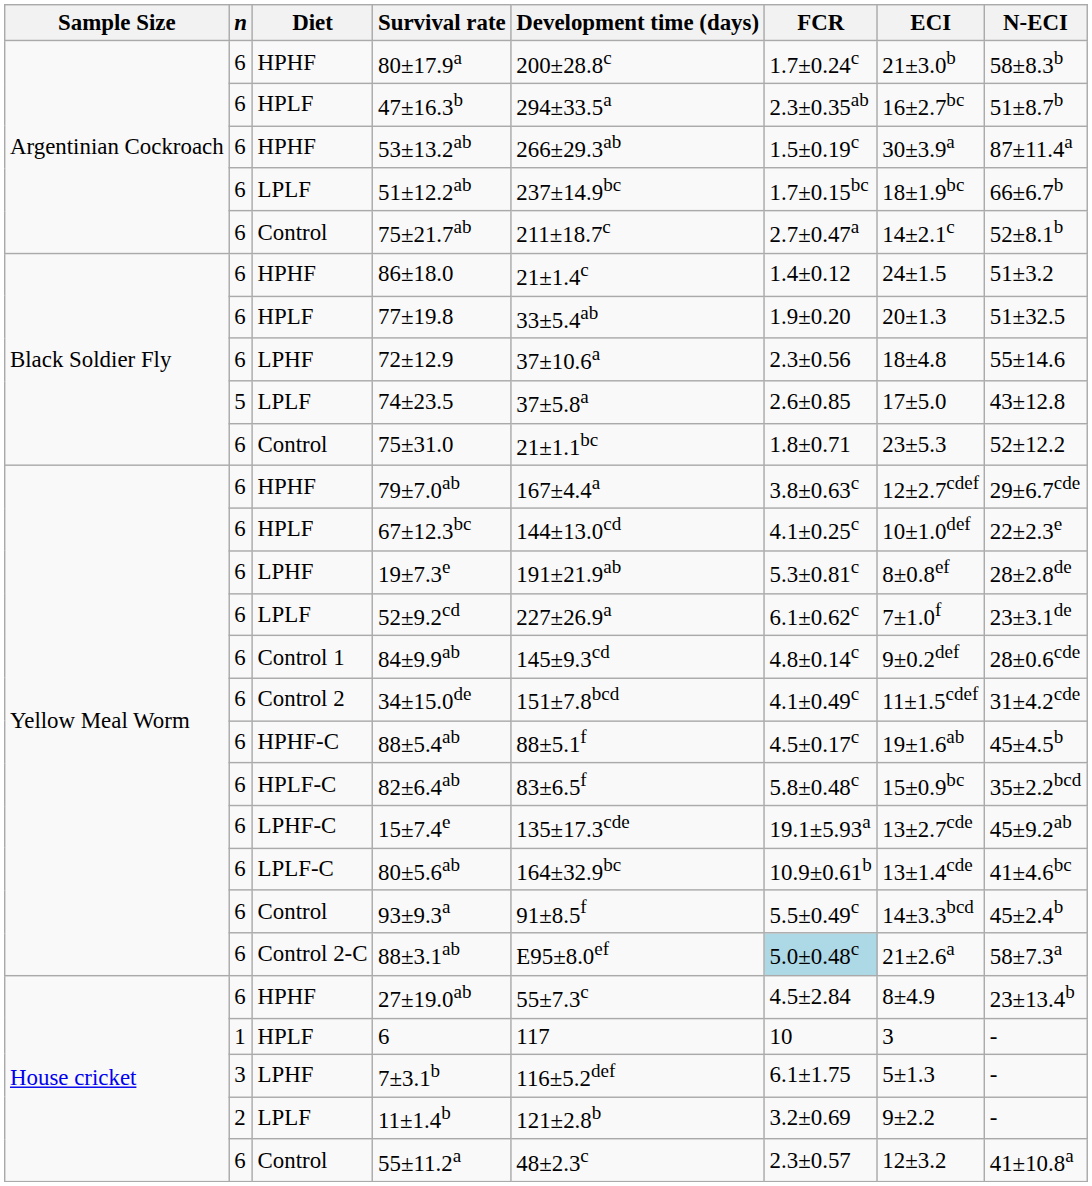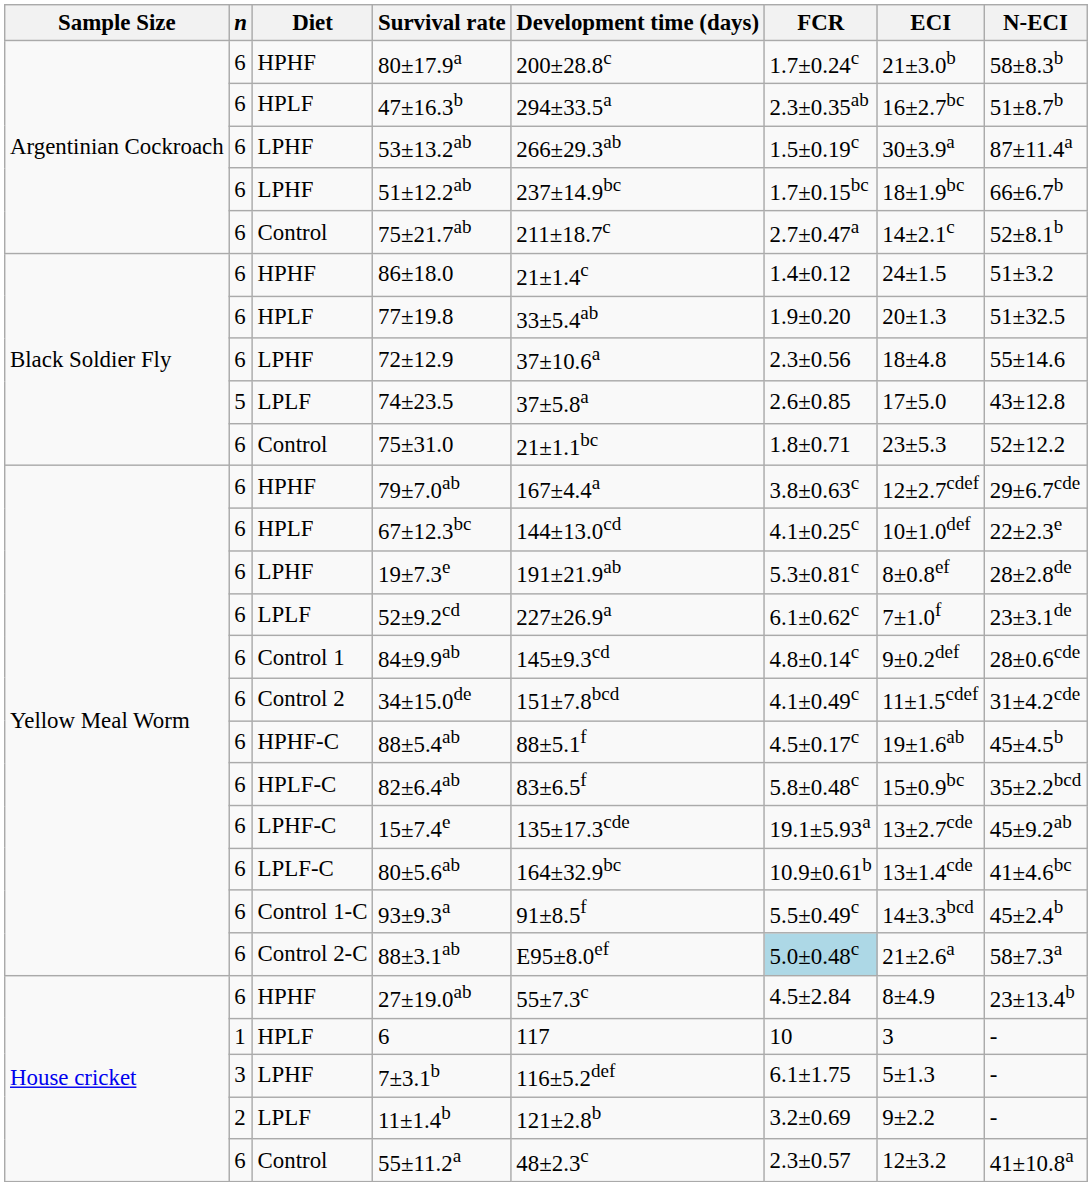53±13.2ab | Diet: HPHF -> LPHF
51±12.2ab | Diet: LPLF -> LPHF
93±9.3a | Diet: Control -> Control 1-C
